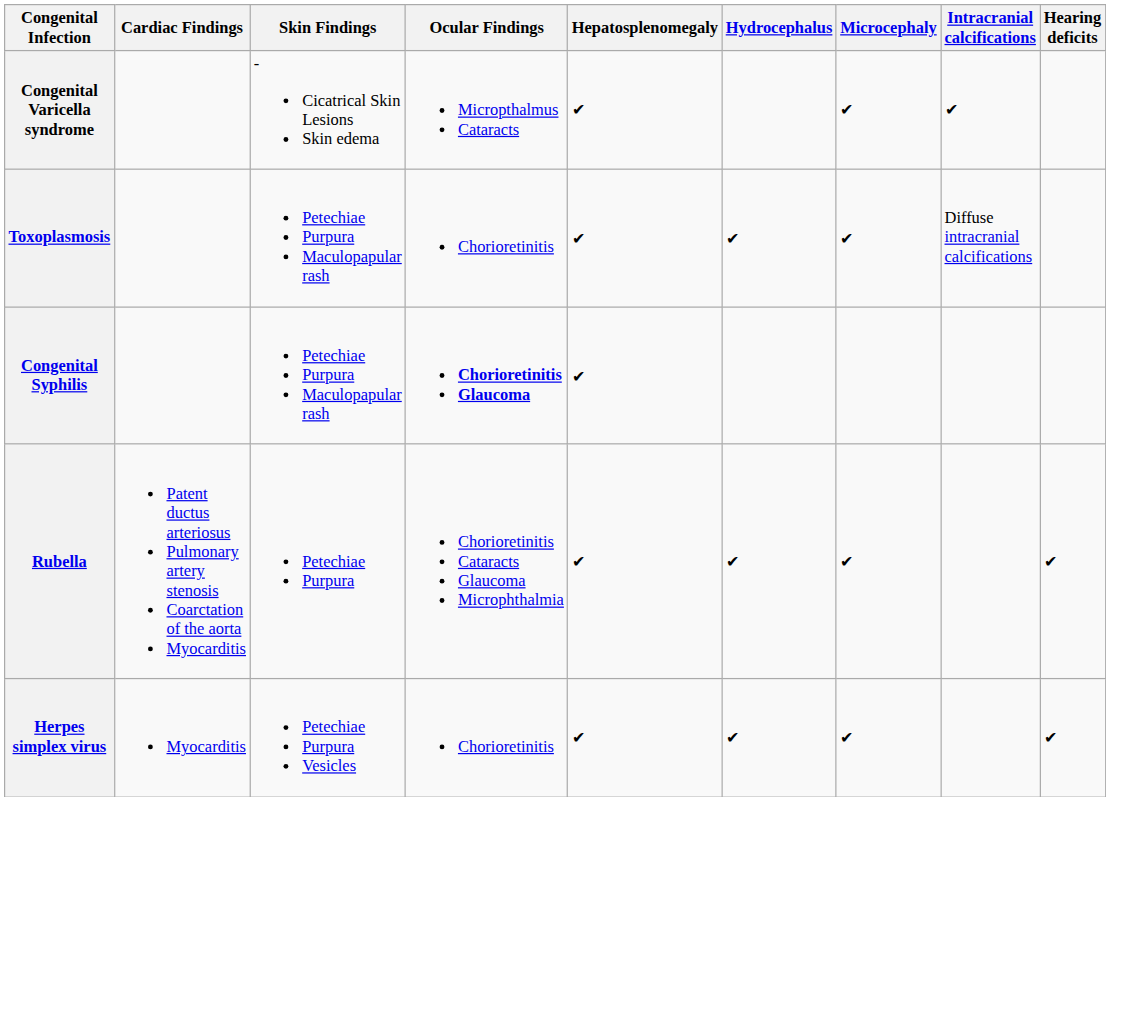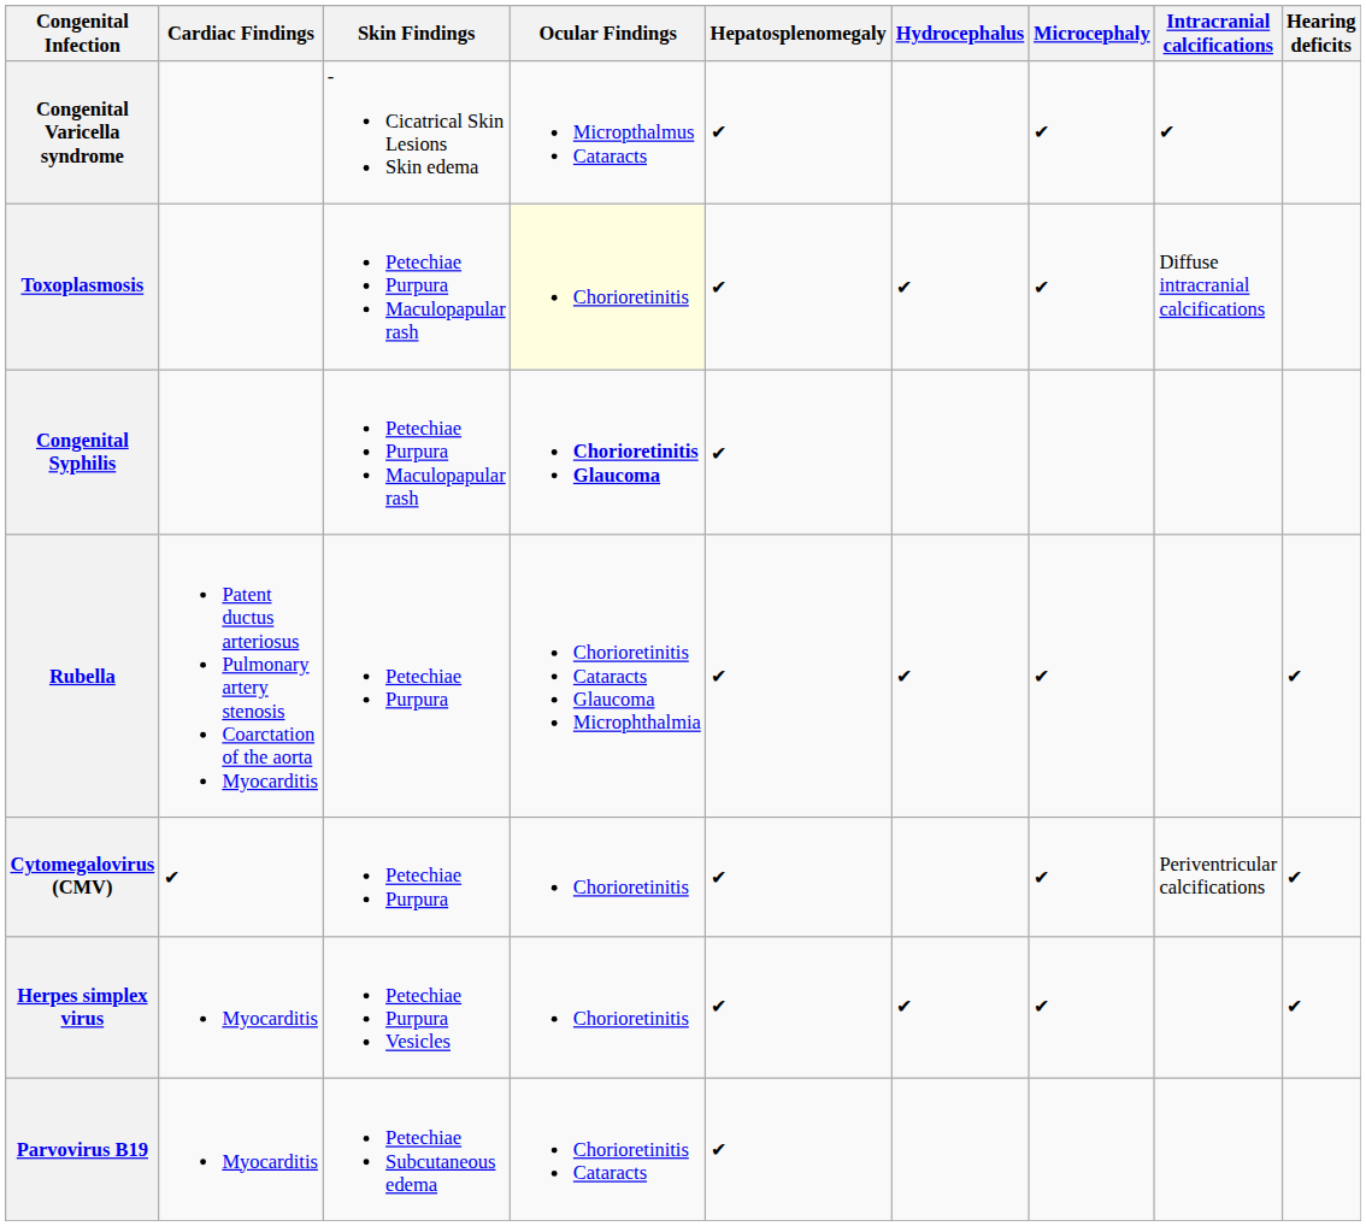Toxoplasmosis | Ocular Findings: no background -> lightyellow background
+ row: Cytomegalovirus (CMV) | ✔ | Petechiae Purpura | Chorioretinitis | ✔ | ✔ | Periventricular calcifications | ✔
+ row: Parvovirus B19 | Myocarditis | Petechiae Subcutaneous edema | Chorioretinitis Cataracts | ✔
